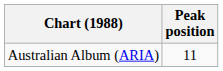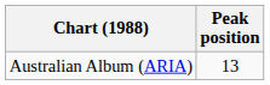Australian Album (ARIA) | Peak position: 11 -> 13
